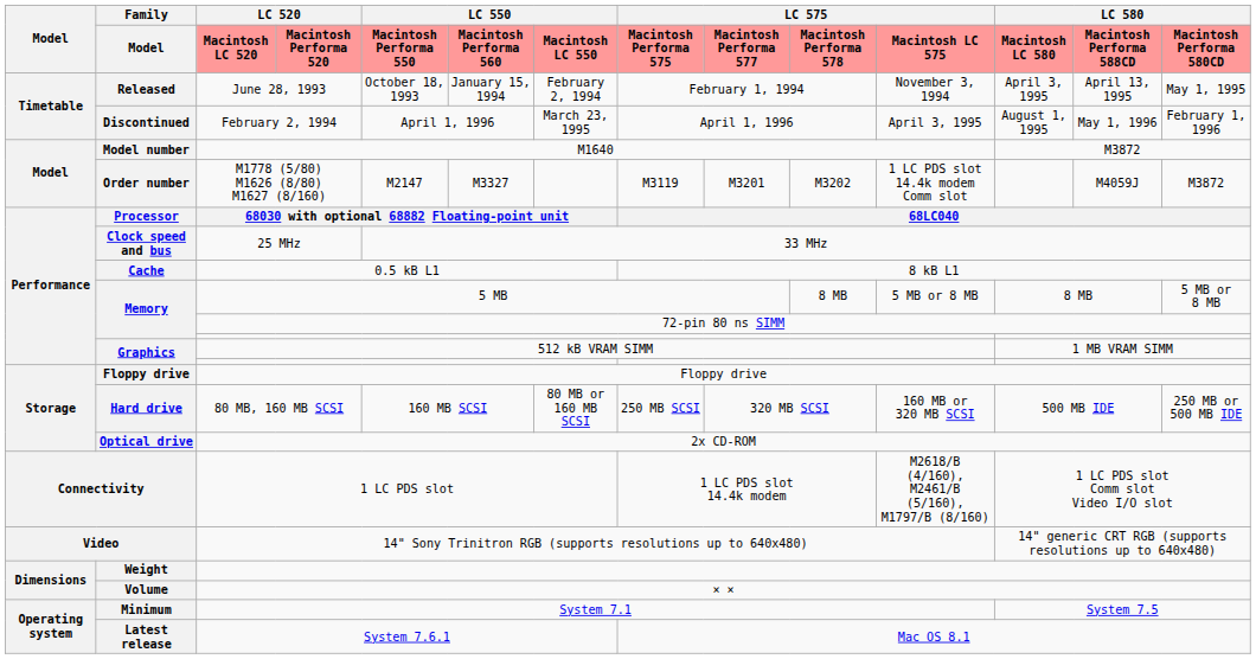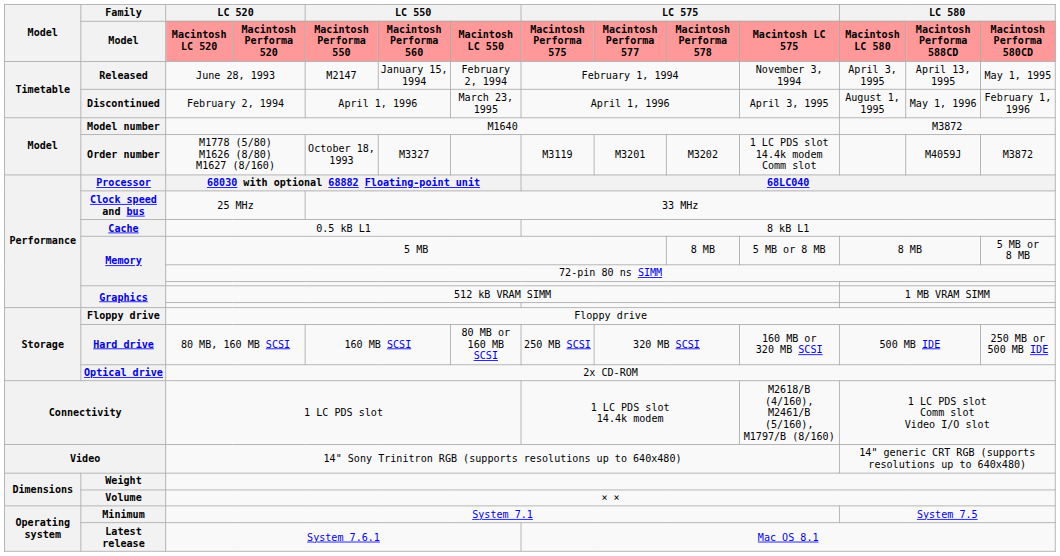June 28, 1993 | LC 550 / Macintosh Performa 550: October 18, 1993 -> M2147
M1778 (5/80) M1626 (8/80) M1627 (8/160) | LC 550 / Macintosh Performa 550: M2147 -> October 18, 1993
